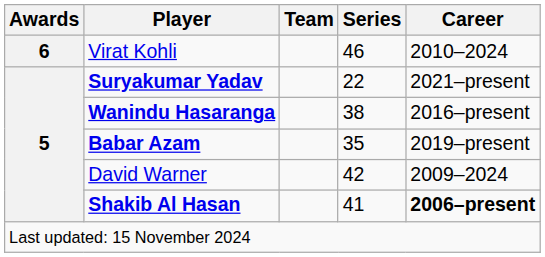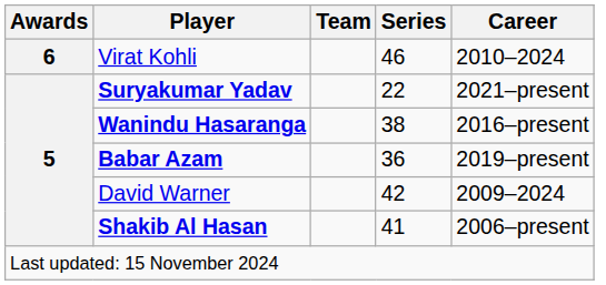Babar Azam | Series: 35 -> 36
Shakib Al Hasan | Career: bold -> normal
